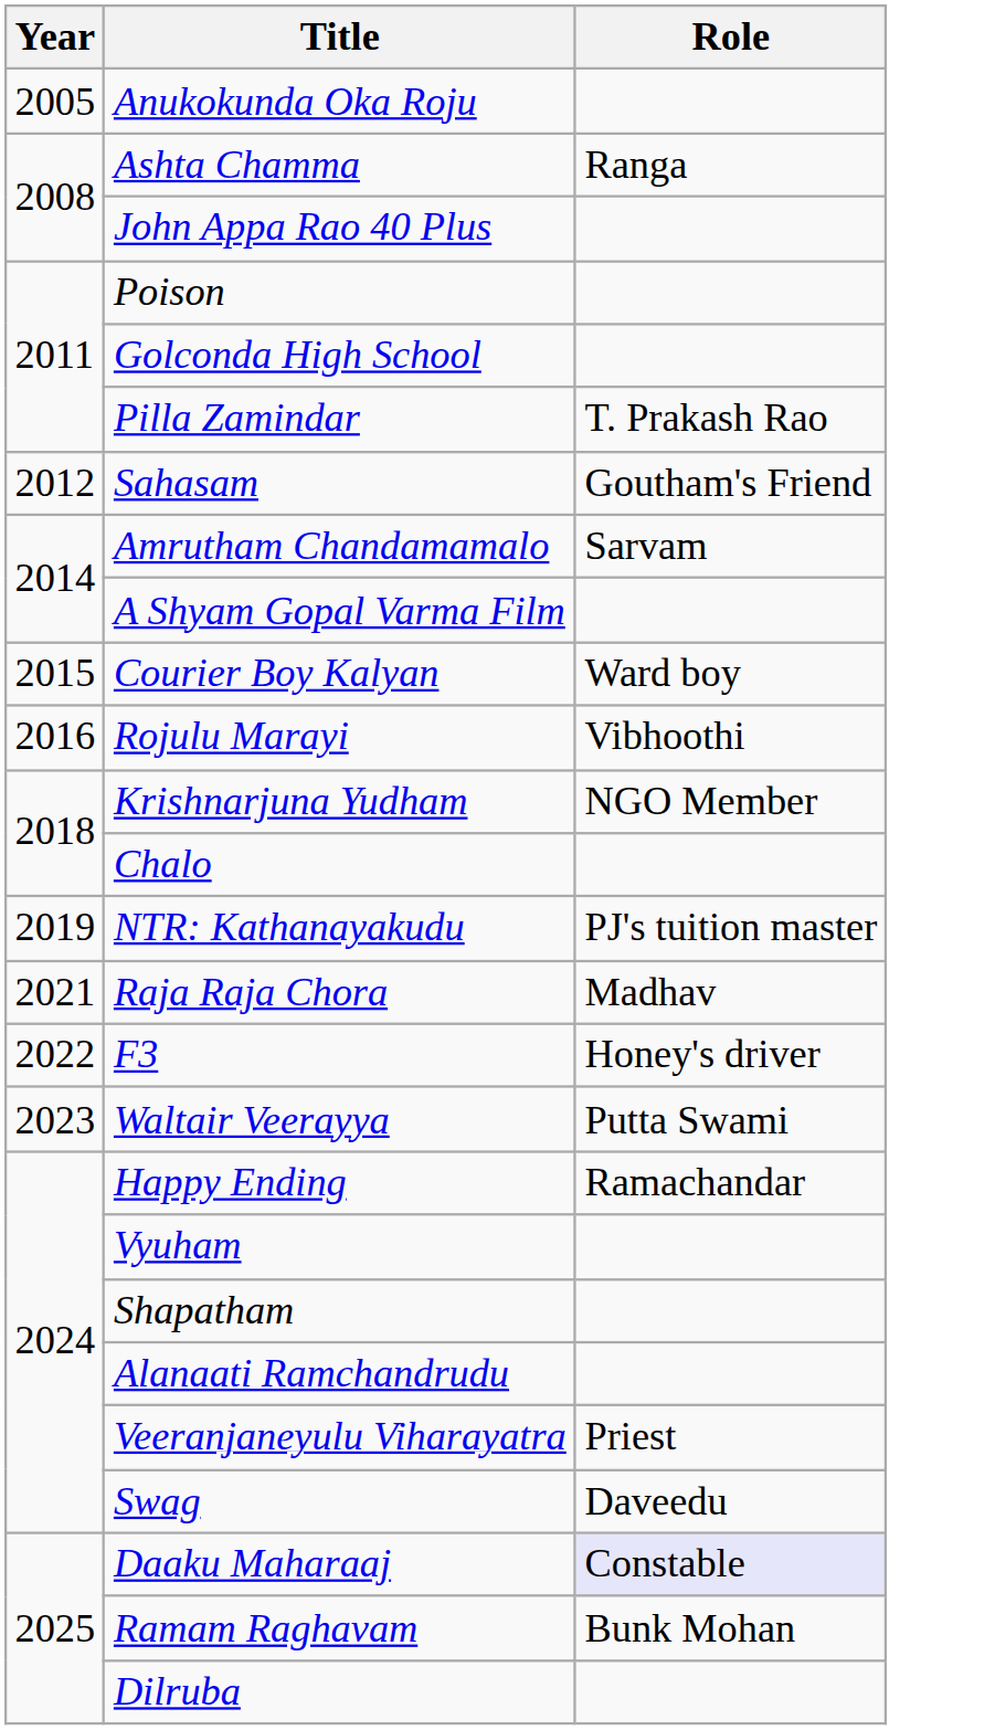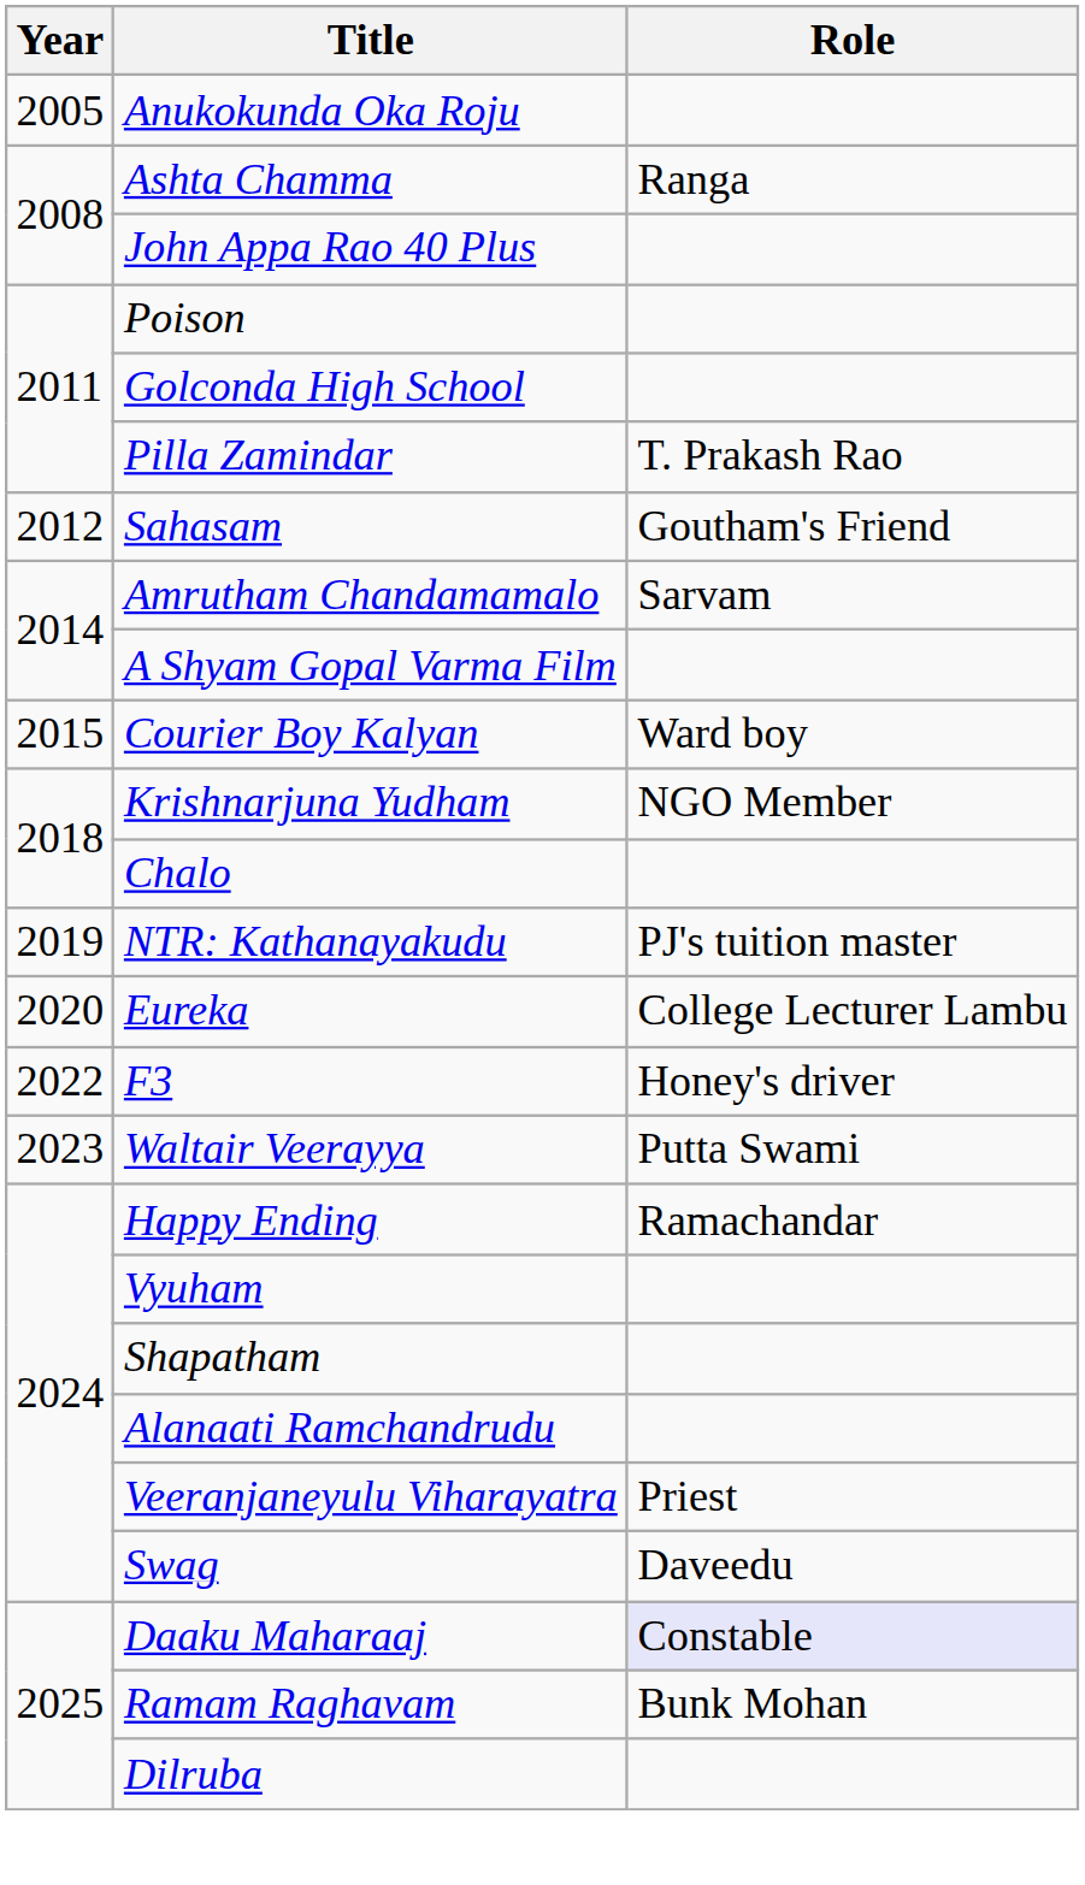- row: 2016 | Rojulu Marayi | Vibhoothi
+ row: 2020 | Eureka | College Lecturer Lambu
- row: 2021 | Raja Raja Chora | Madhav
